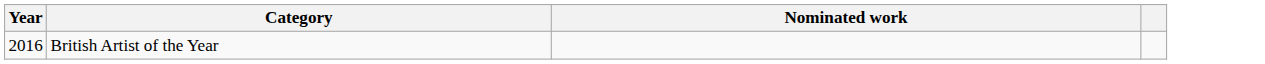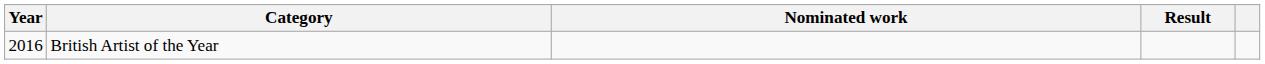+ column: Result
